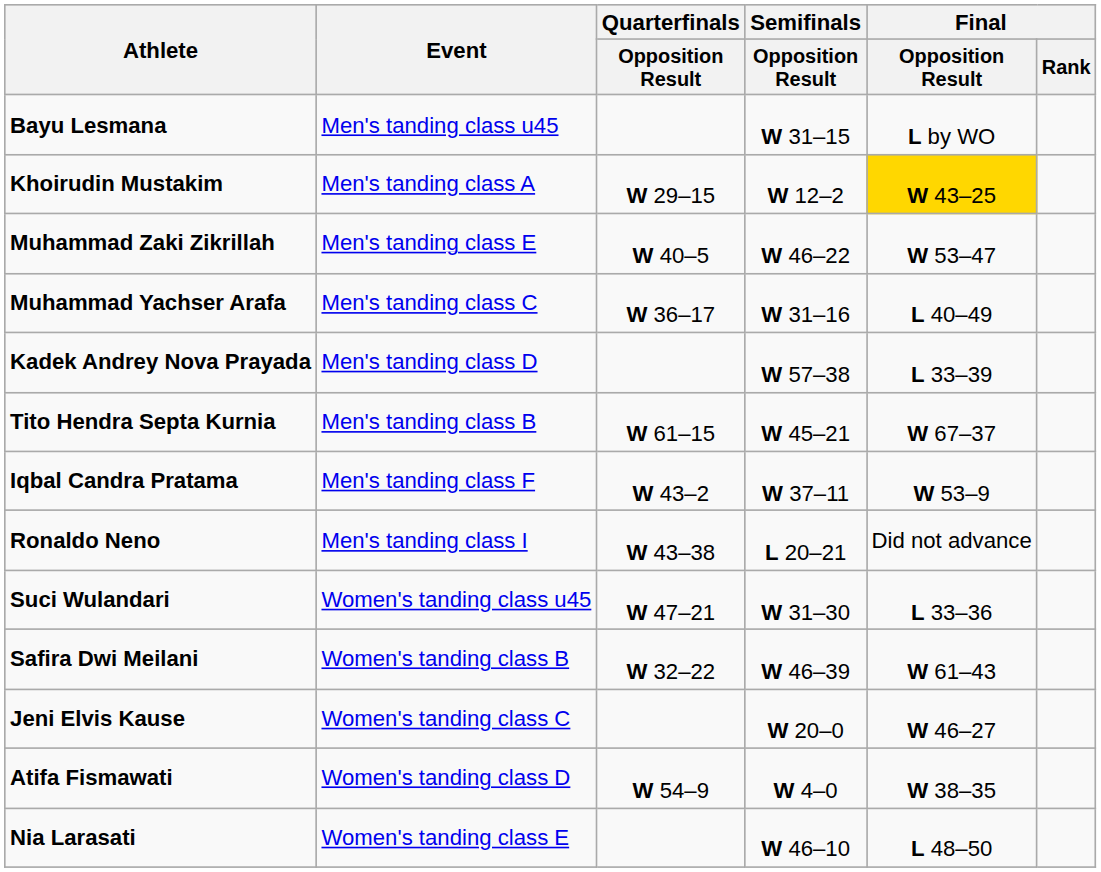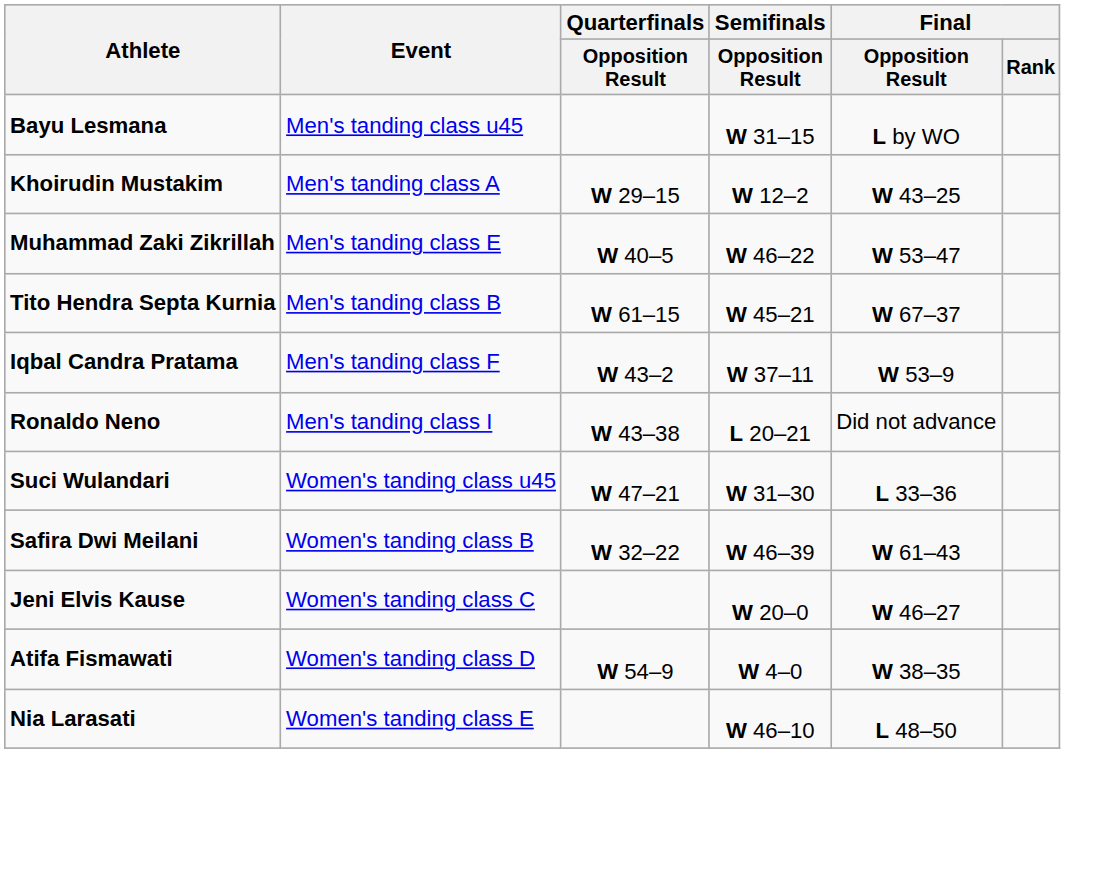Khoirudin Mustakim | Final / Opposition Result: gold background -> no background
- row: Muhammad Yachser Arafa | Men's tanding class C | W 36–17 | W 31–16 | L 40–49
- row: Kadek Andrey Nova Prayada | Men's tanding class D | W 57–38 | L 33–39
